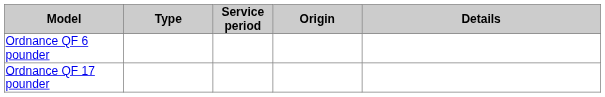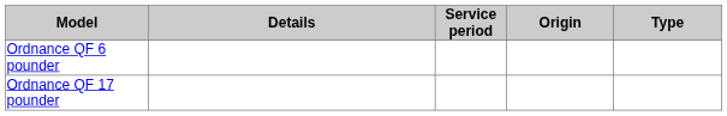columns swapped: Type <-> Details
